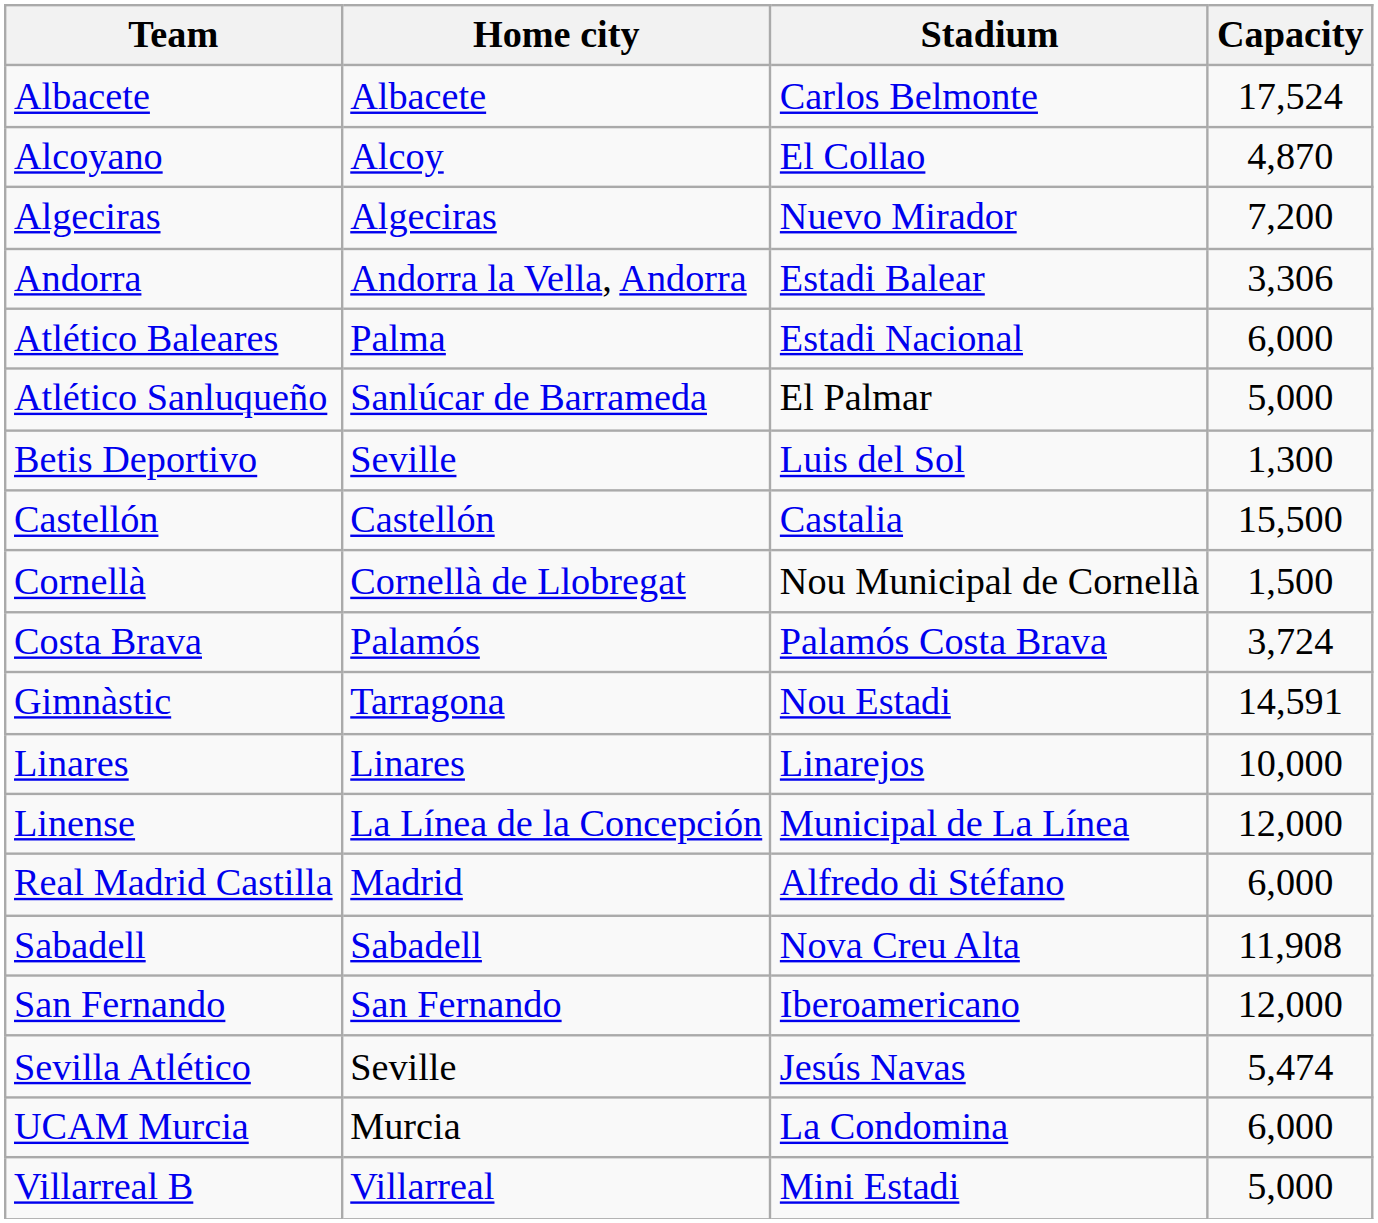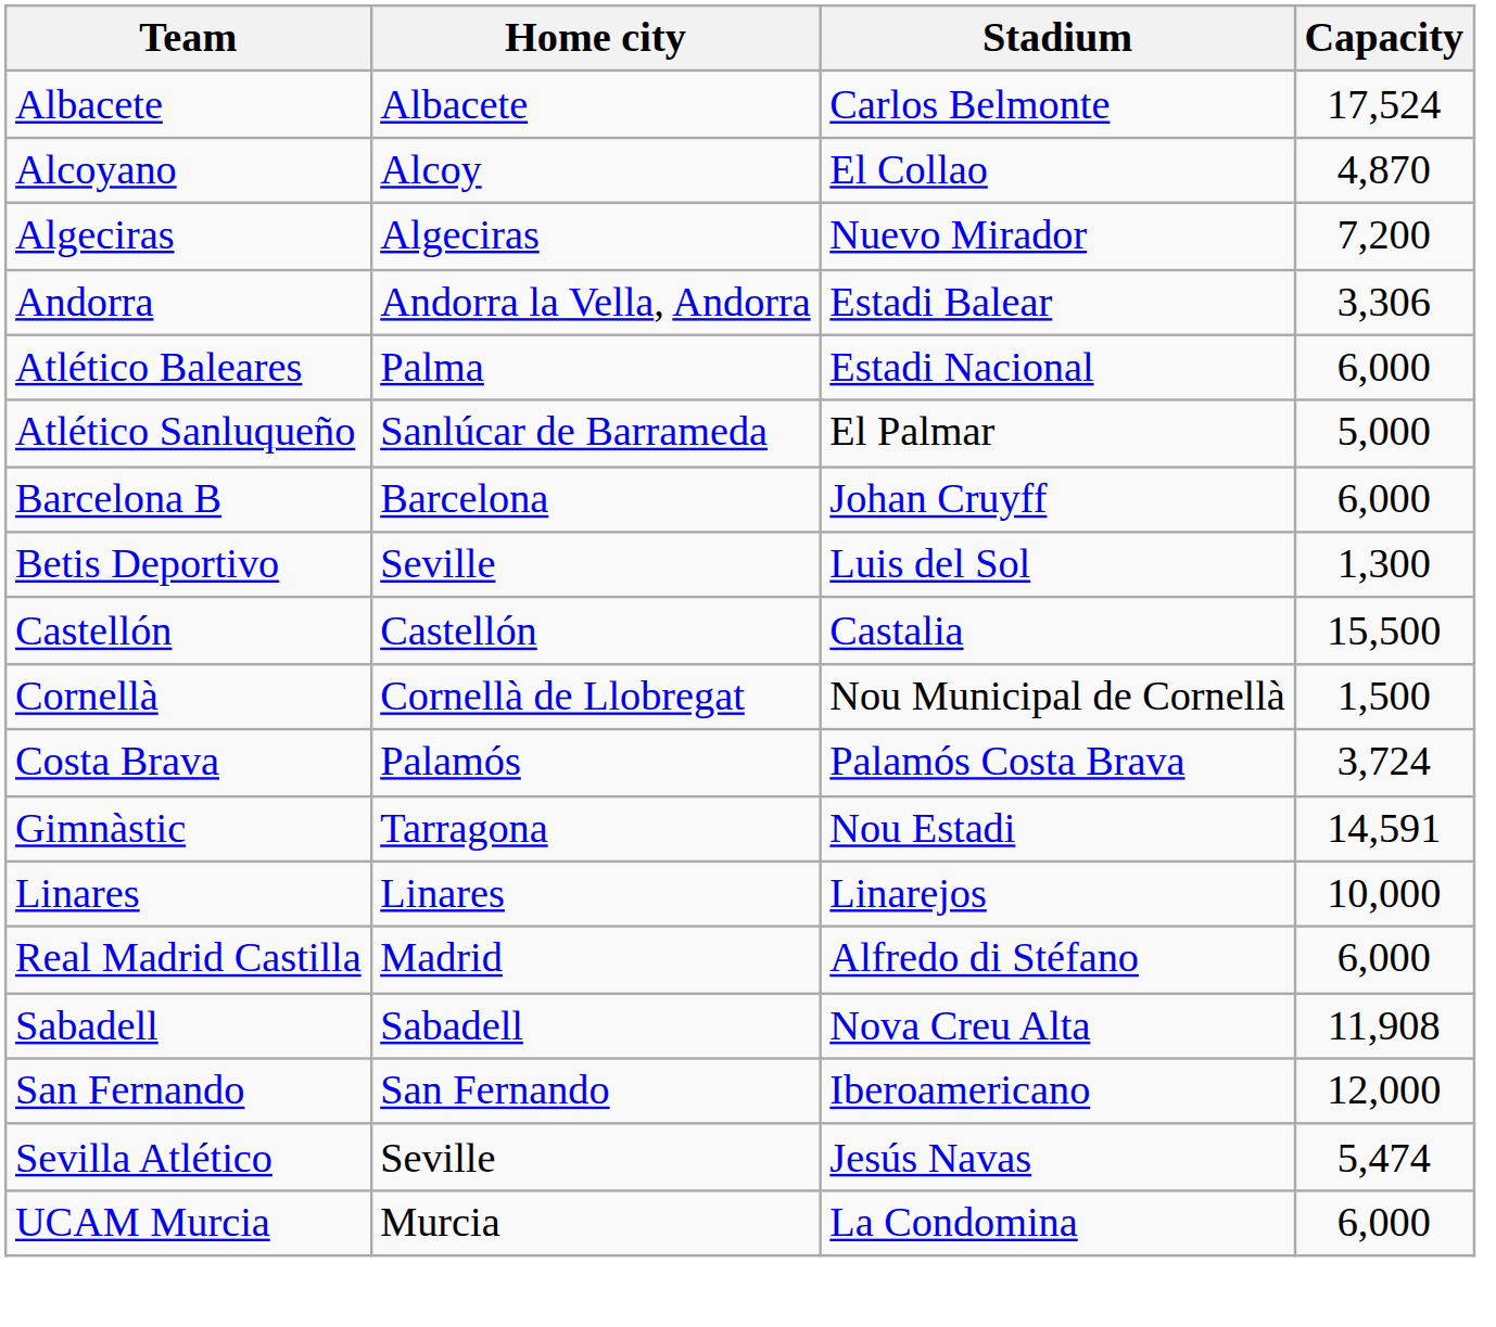+ row: Barcelona B | Barcelona | Johan Cruyff | 6,000
- row: Linense | La Línea de la Concepción | Municipal de La Línea | 12,000
- row: Villarreal B | Villarreal | Mini Estadi | 5,000
